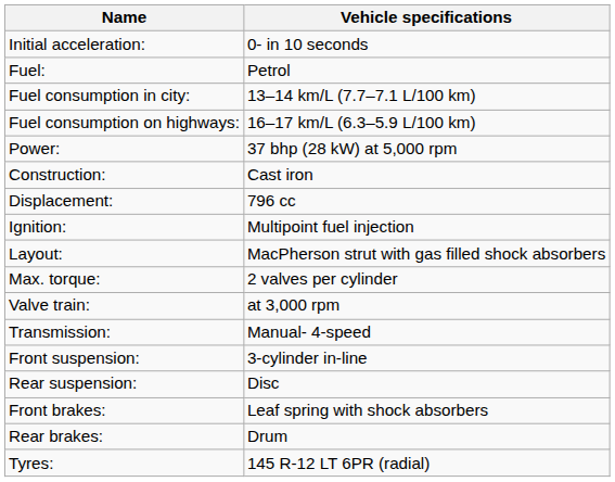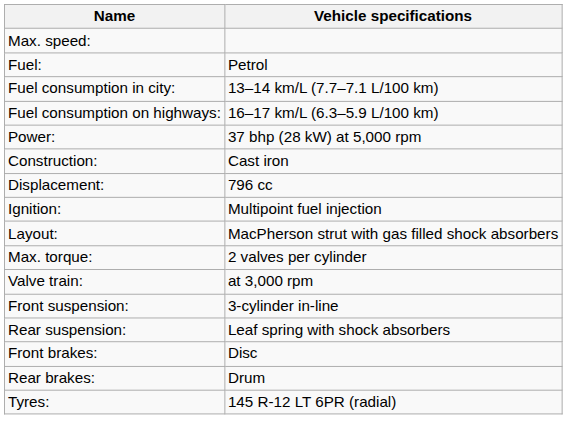+ row: Max. speed:
- row: Initial acceleration: | 0- in 10 seconds
- row: Transmission: | Manual- 4-speed
Rear suspension: | Vehicle specifications: Disc -> Leaf spring with shock absorbers
Front brakes: | Vehicle specifications: Leaf spring with shock absorbers -> Disc
